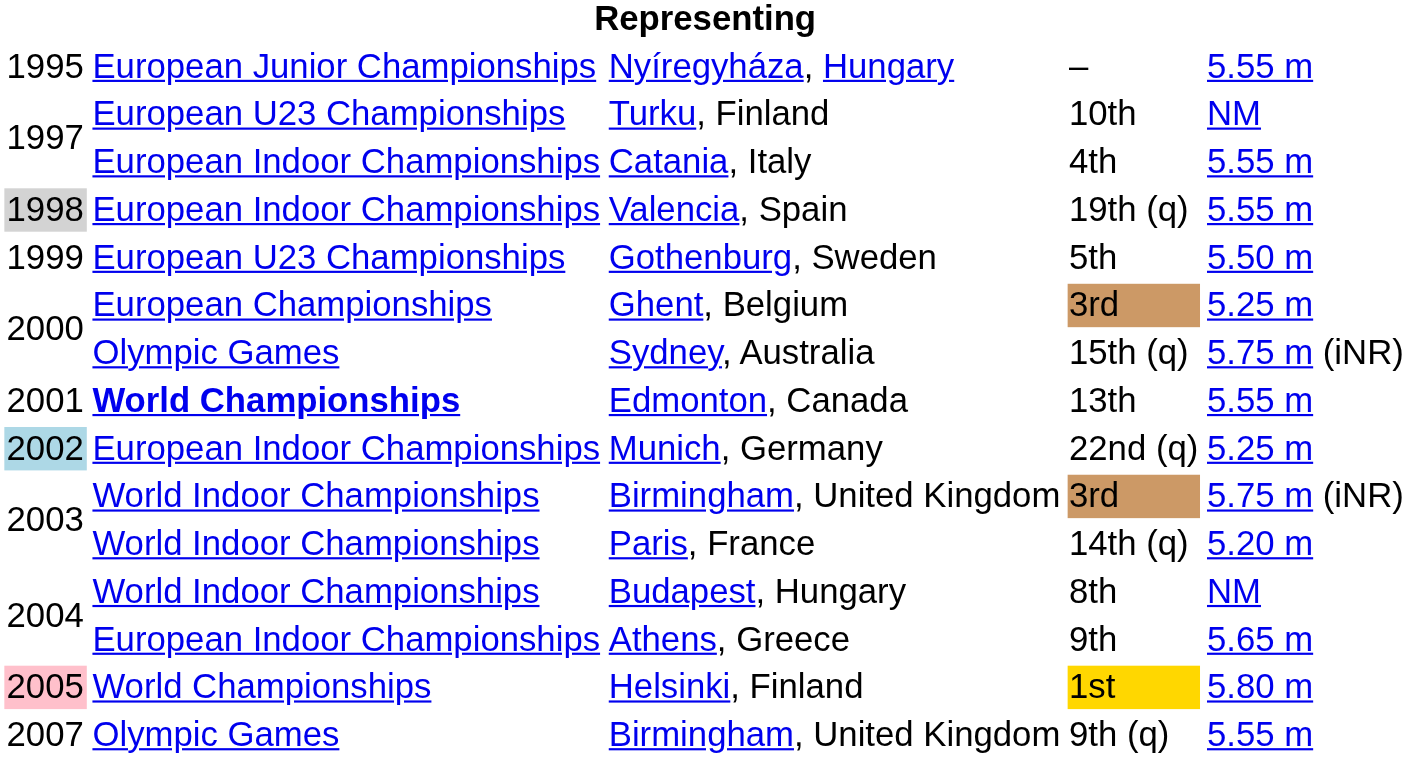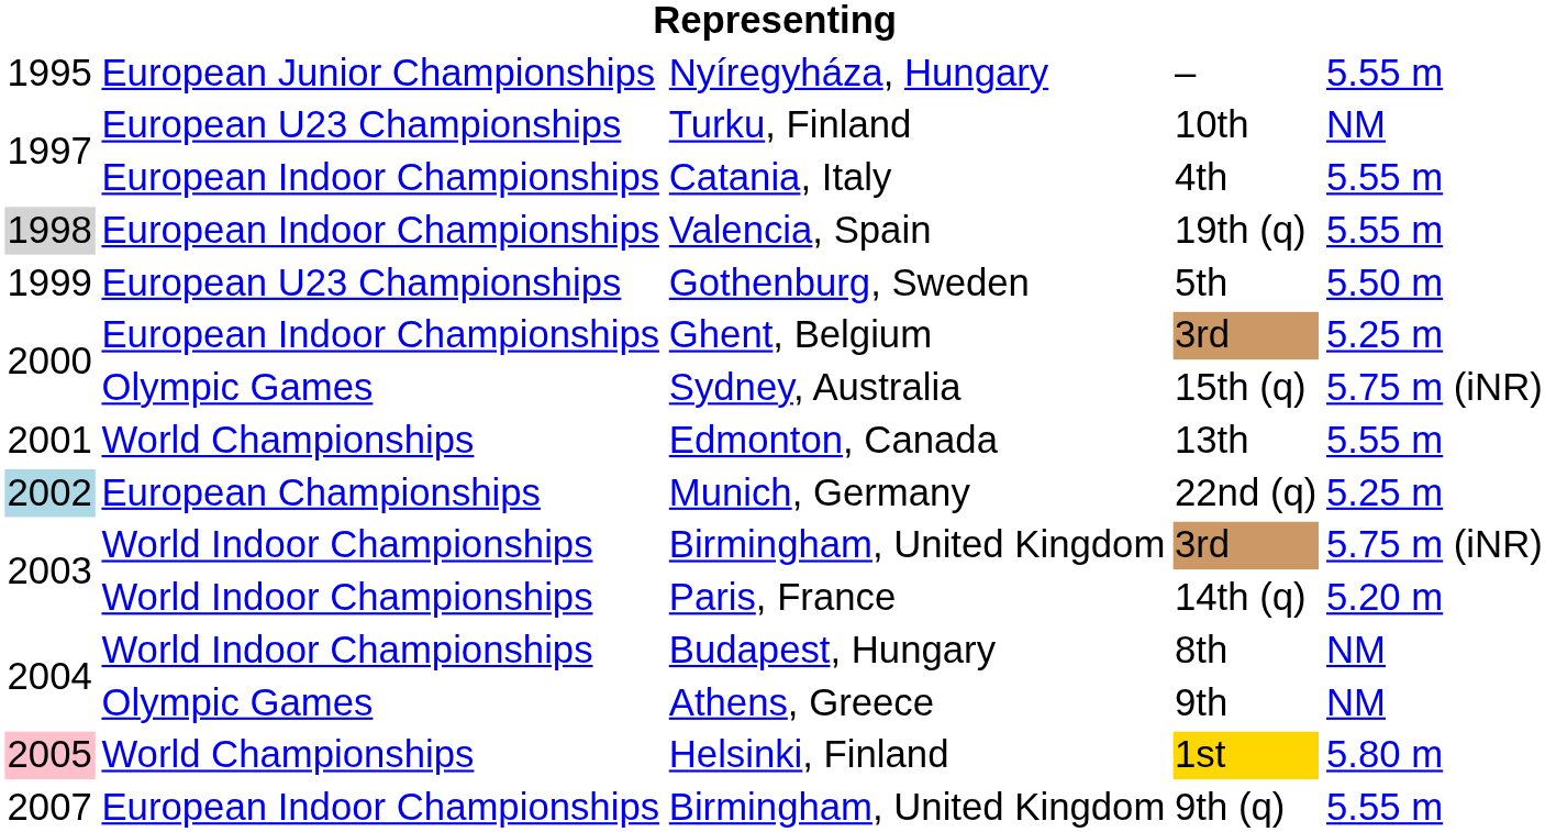Ghent, Belgium | column 2: European Championships -> European Indoor Championships
Edmonton, Canada | column 2: bold -> normal
Munich, Germany | column 2: European Indoor Championships -> European Championships
Athens, Greece | column 2: European Indoor Championships -> Olympic Games
Athens, Greece | column 5: 5.65 m -> NM
Birmingham, United Kingdom / 9th (q) | column 2: Olympic Games -> European Indoor Championships
